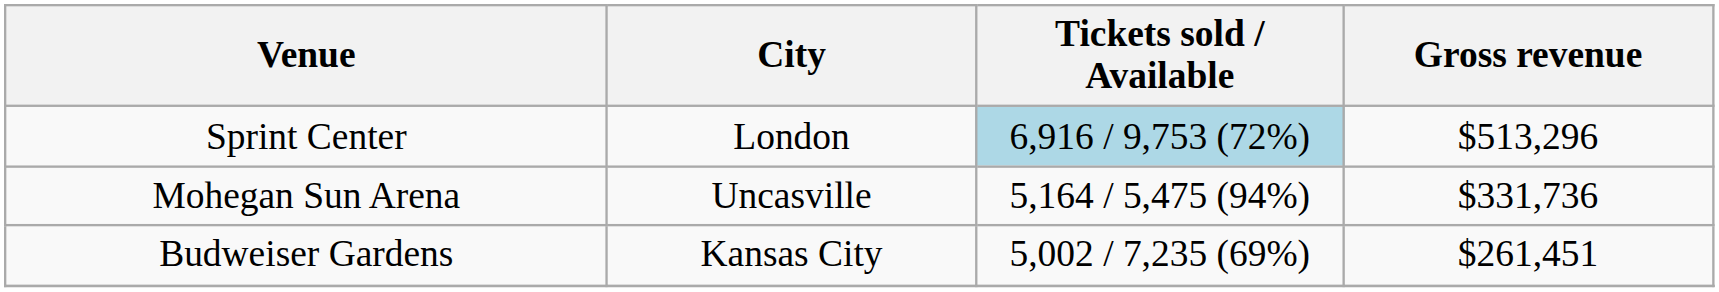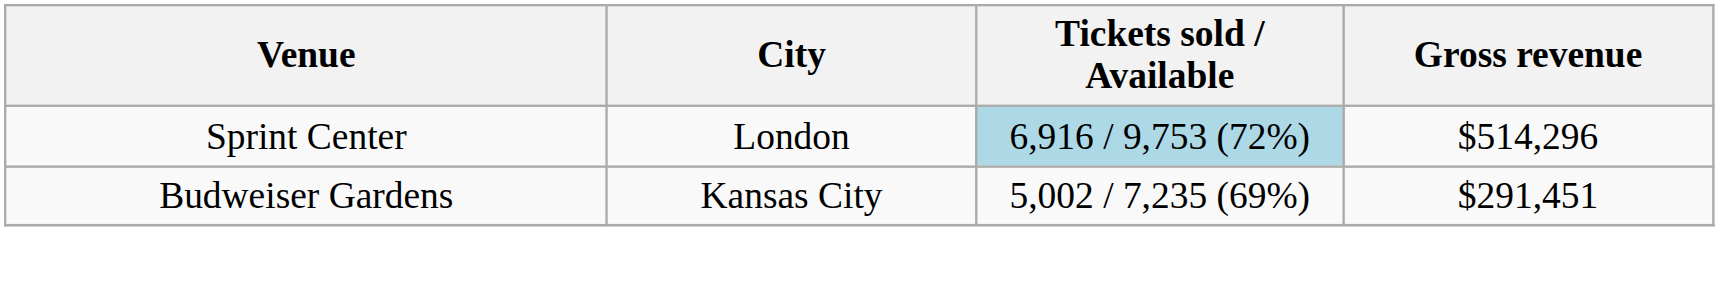Sprint Center | Gross revenue: $513,296 -> $514,296
- row: Mohegan Sun Arena | Uncasville | 5,164 / 5,475 (94%) | $331,736
Budweiser Gardens | Gross revenue: $261,451 -> $291,451
